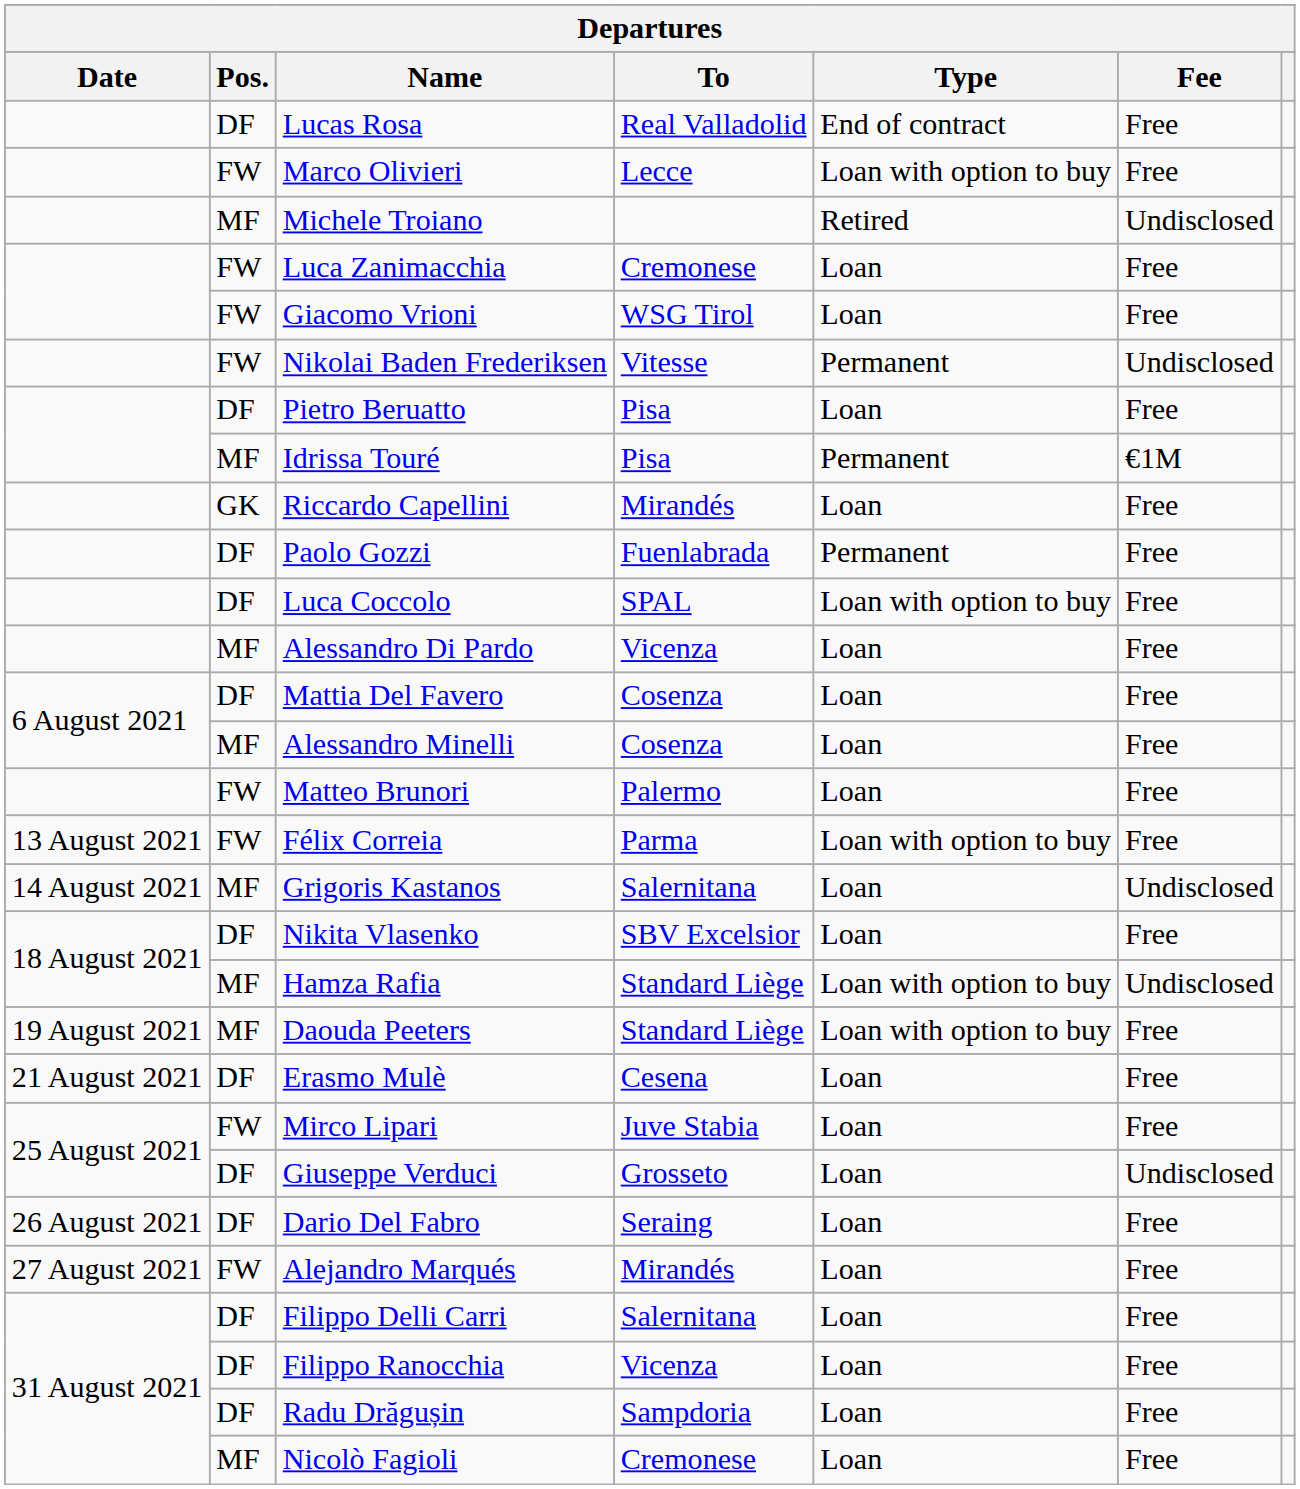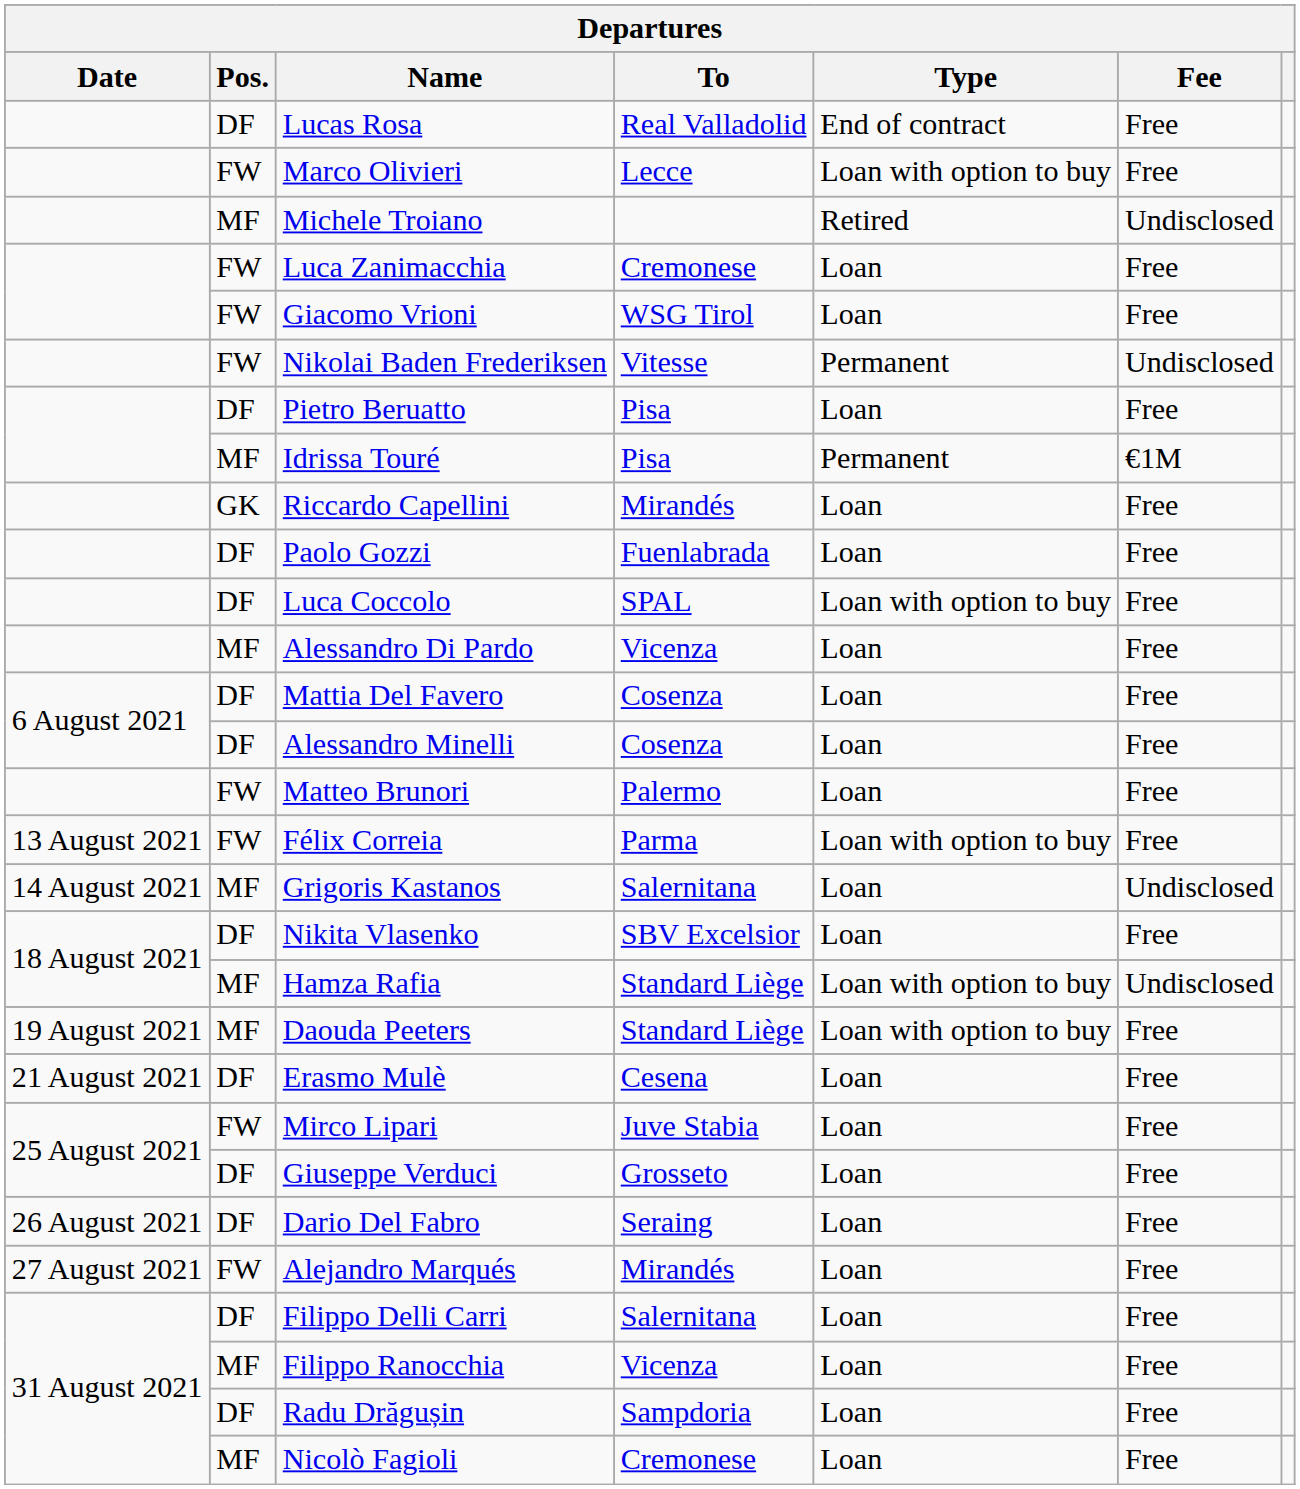Paolo Gozzi | Type: Permanent -> Loan
Alessandro Minelli | Pos.: MF -> DF
Giuseppe Verduci | Fee: Undisclosed -> Free
Filippo Ranocchia | Pos.: DF -> MF
